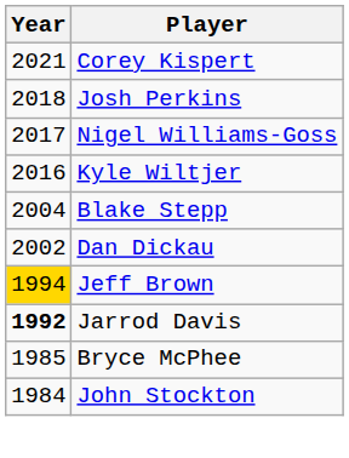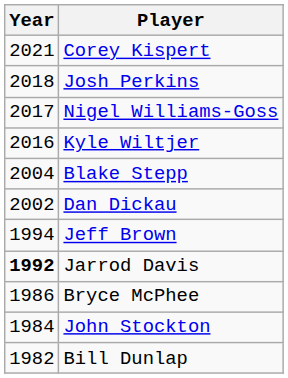Jeff Brown | Year: gold background -> no background
Bryce McPhee | Year: 1985 -> 1986
+ row: 1982 | Bill Dunlap
